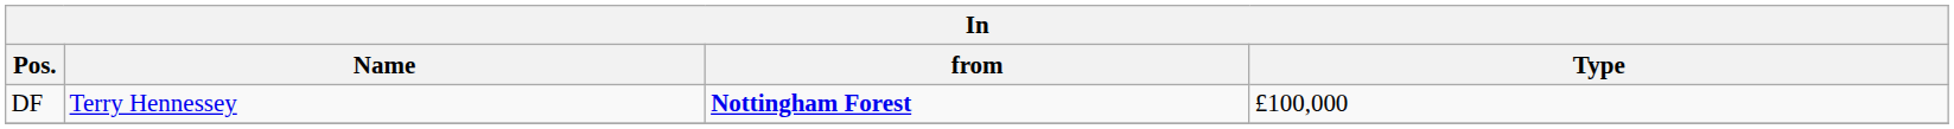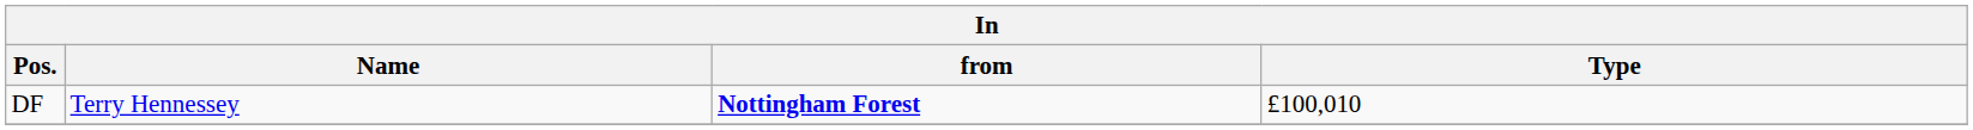DF | Type: £100,000 -> £100,010
